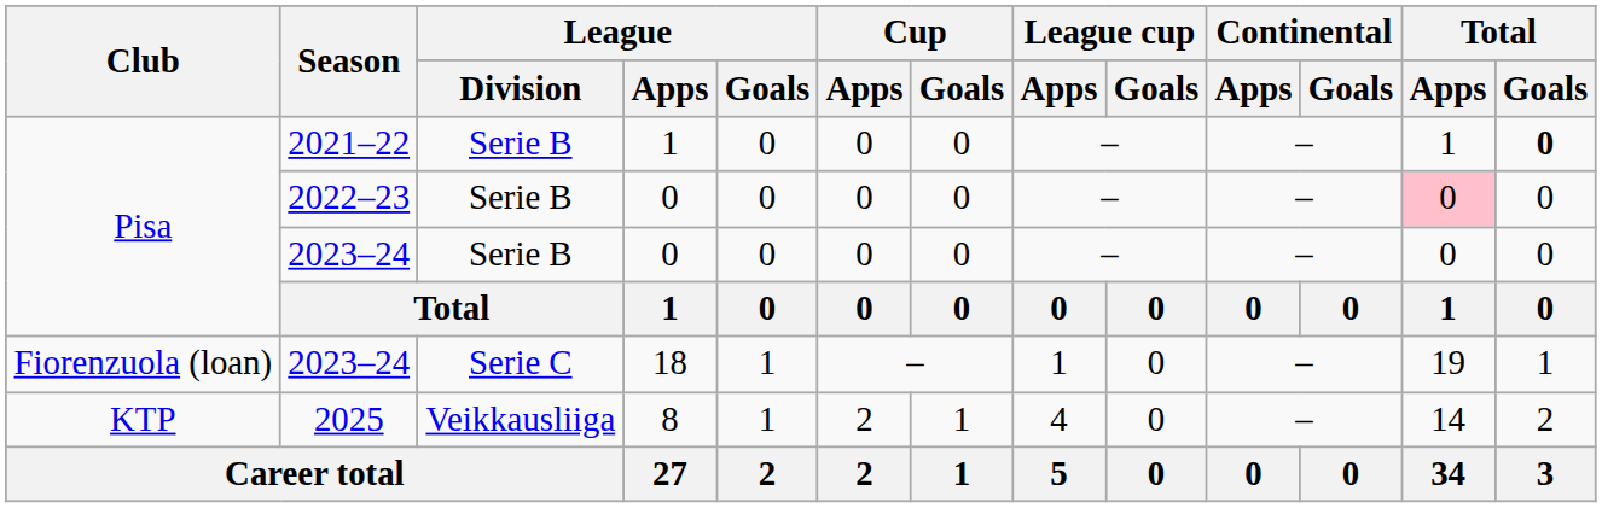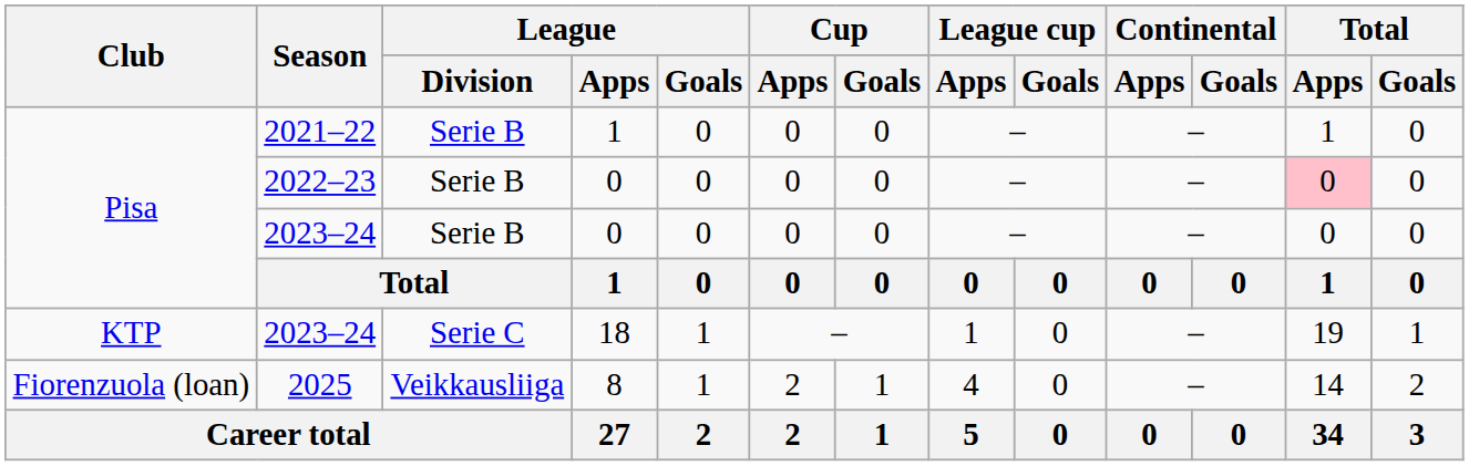2021–22 | Total / Goals: bold -> normal
2023–24 / 18 | Club: Fiorenzuola (loan) -> KTP
2025 | Club: KTP -> Fiorenzuola (loan)
